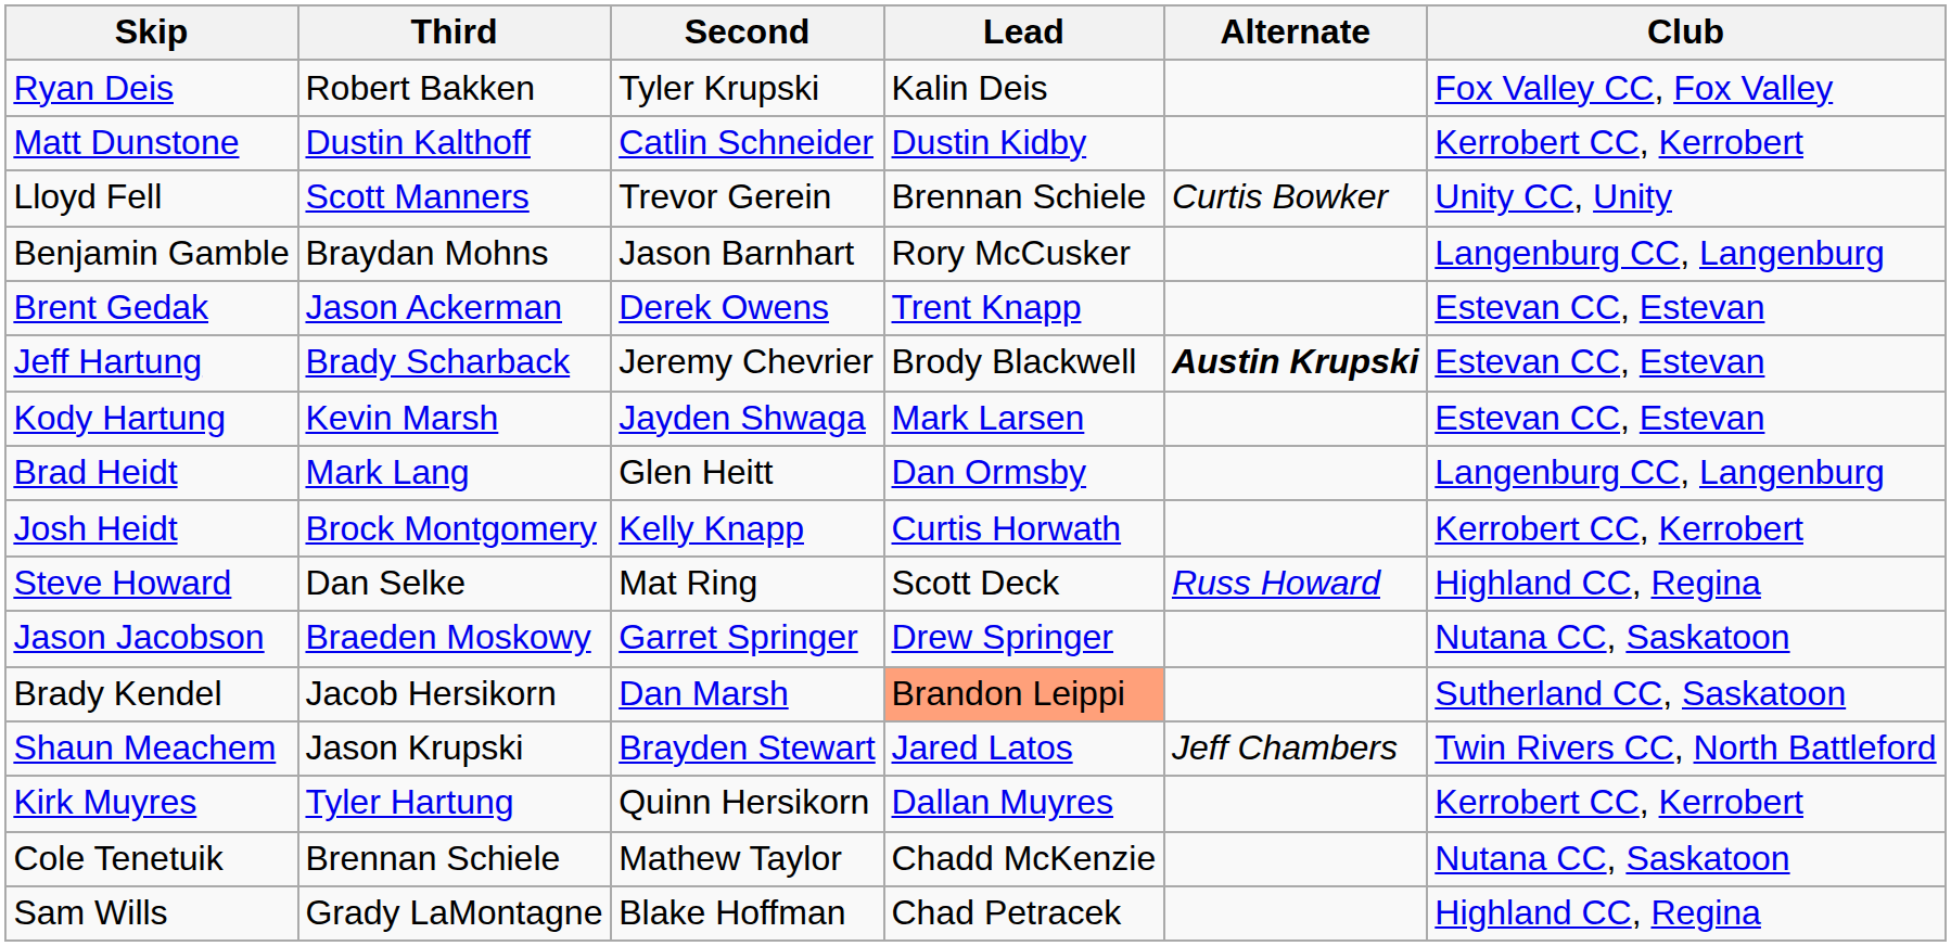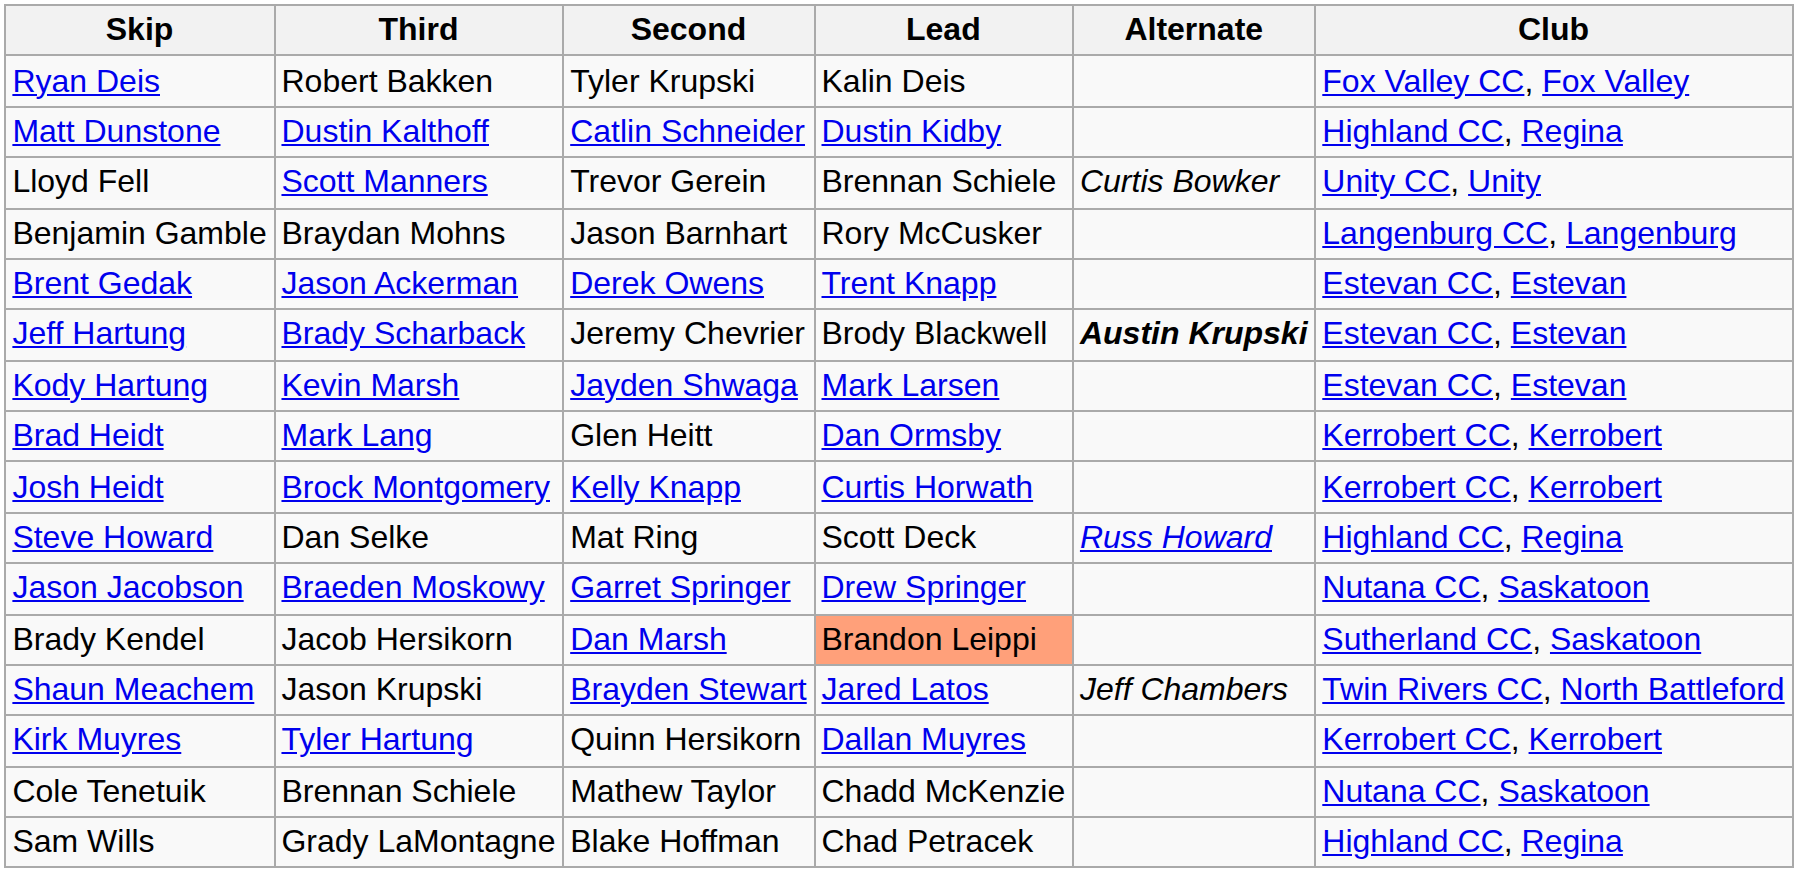Matt Dunstone | Club: Kerrobert CC, Kerrobert -> Highland CC, Regina
Brad Heidt | Club: Langenburg CC, Langenburg -> Kerrobert CC, Kerrobert
